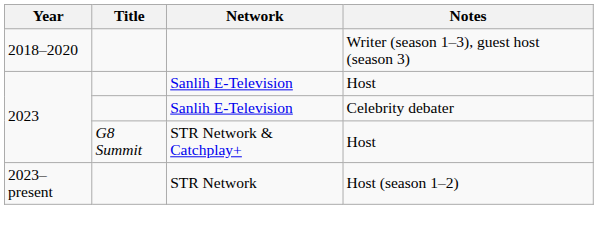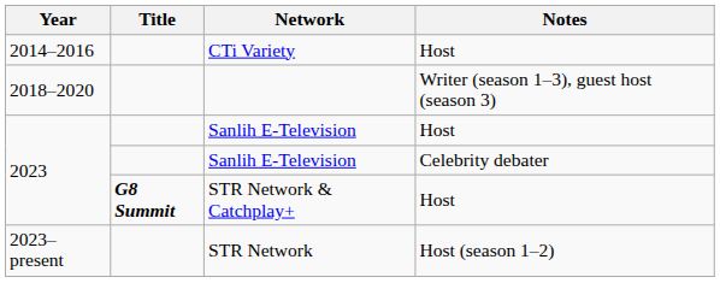+ row: 2014–2016 | CTi Variety | Host
STR Network & Catchplay+ | Title: normal -> bold
